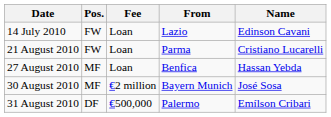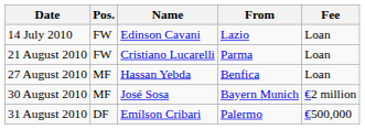columns swapped: Name <-> Fee
